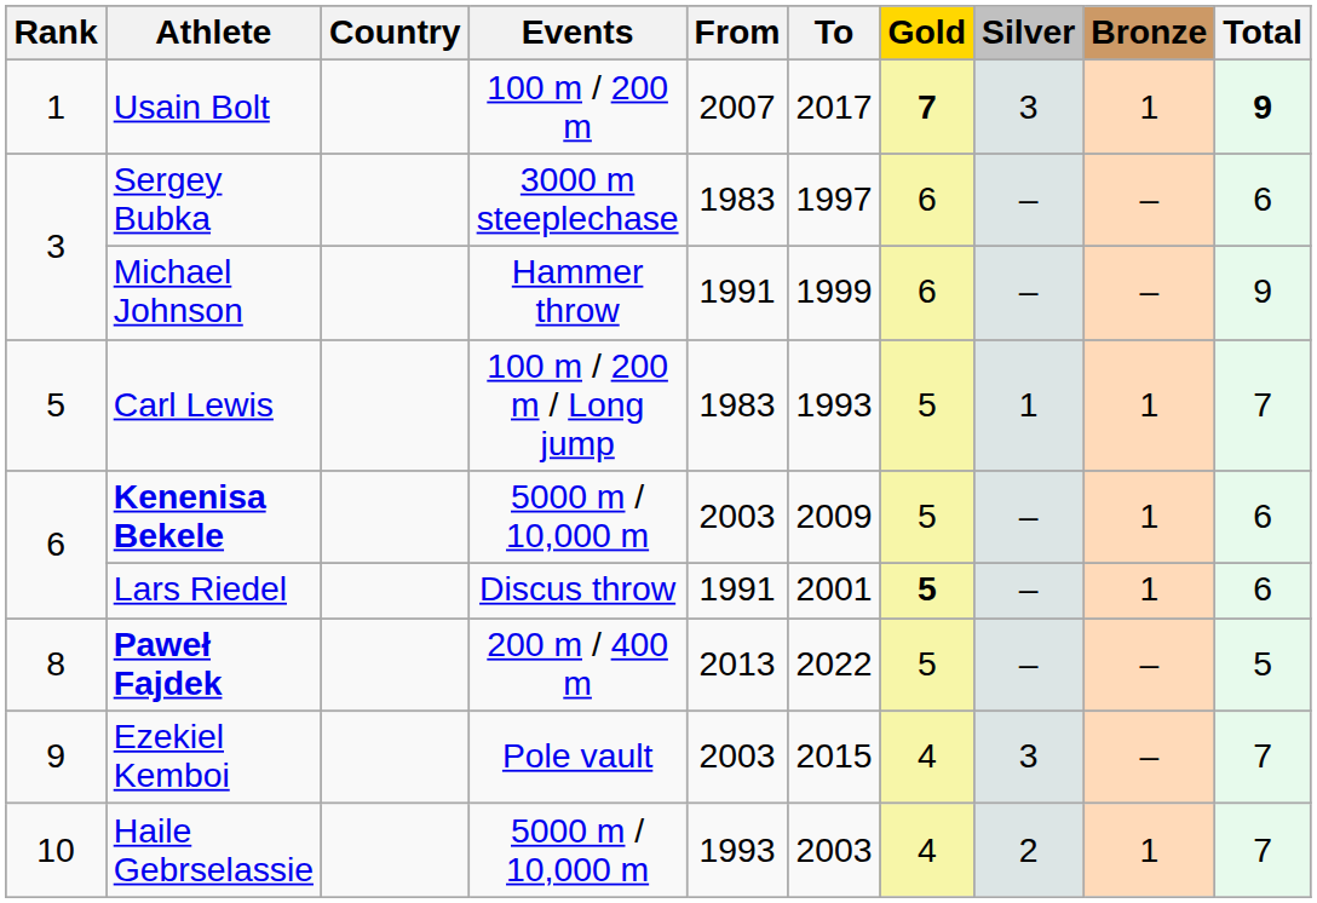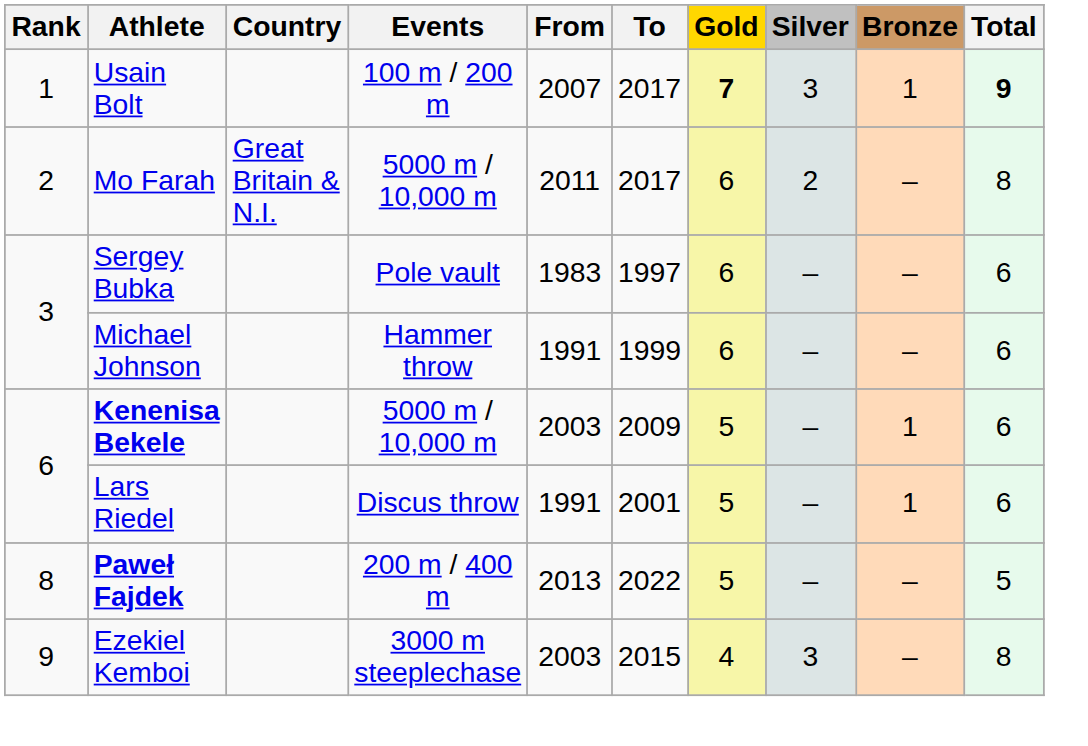+ row: 2 | Mo Farah | Great Britain & N.I. | 5000 m / 10,000 m | 2011 | 2017 | 6 | 2 | – | 8
Sergey Bubka | Events: 3000 m steeplechase -> Pole vault
Michael Johnson | Total: 9 -> 6
- row: 5 | Carl Lewis | 100 m / 200 m / Long jump | 1983 | 1993 | 5 | 1 | 1 | 7
Lars Riedel | Gold: bold -> normal
Ezekiel Kemboi | Events: Pole vault -> 3000 m steeplechase
Ezekiel Kemboi | Total: 7 -> 8
- row: 10 | Haile Gebrselassie | 5000 m / 10,000 m | 1993 | 2003 | 4 | 2 | 1 | 7
